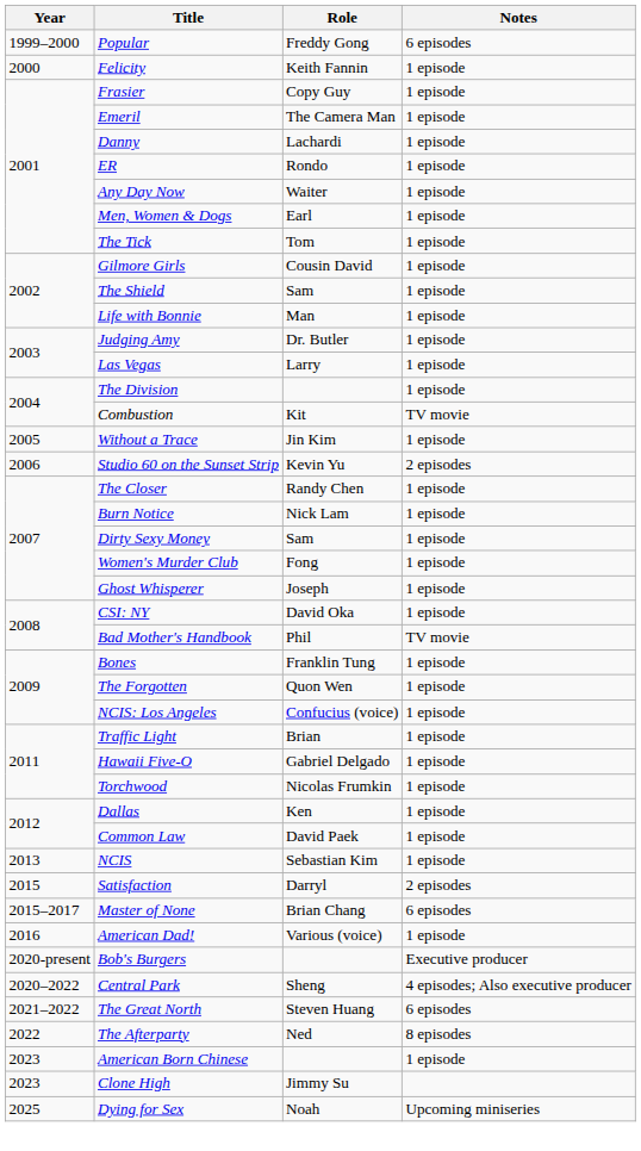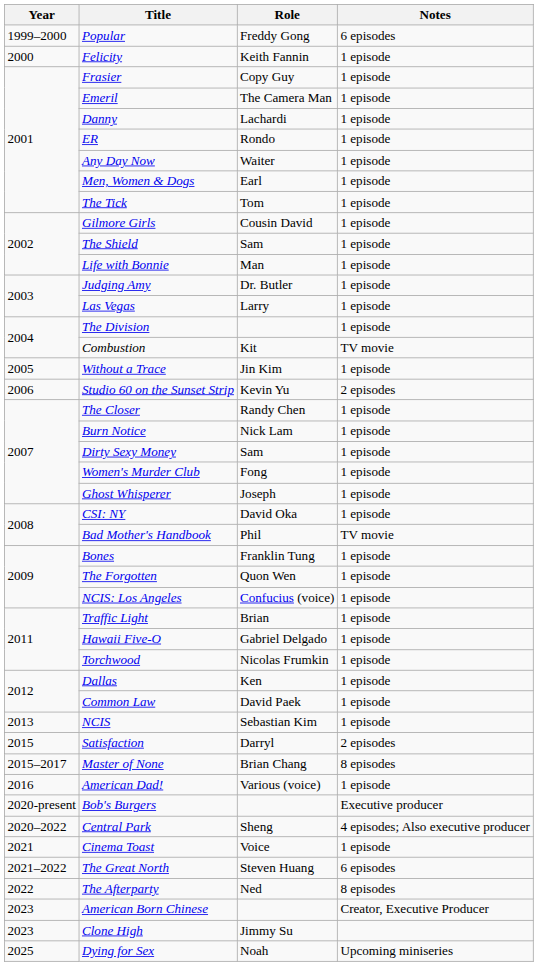Master of None | Notes: 6 episodes -> 8 episodes
+ row: 2021 | Cinema Toast | Voice | 1 episode
American Born Chinese | Notes: 1 episode -> Creator, Executive Producer
